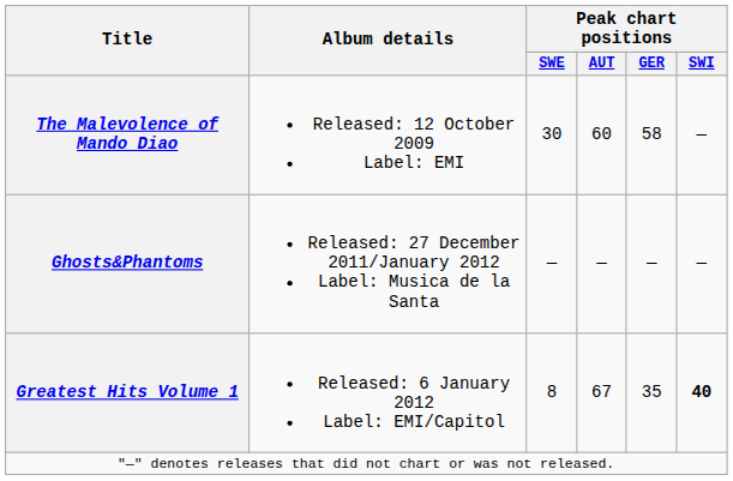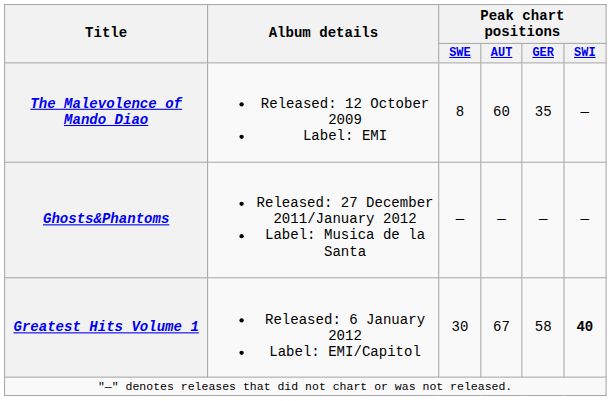The Malevolence of Mando Diao | Peak chart positions / SWE: 30 -> 8
The Malevolence of Mando Diao | Peak chart positions / GER: 58 -> 35
Greatest Hits Volume 1 | Peak chart positions / SWE: 8 -> 30
Greatest Hits Volume 1 | Peak chart positions / GER: 35 -> 58
